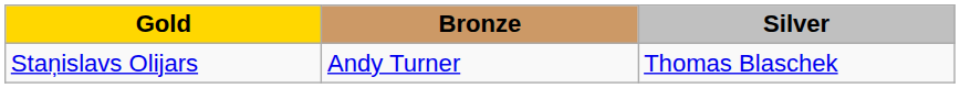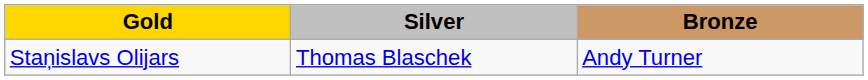columns swapped: Silver <-> Bronze
